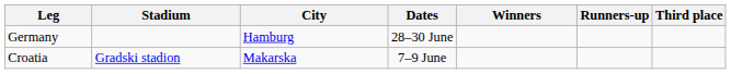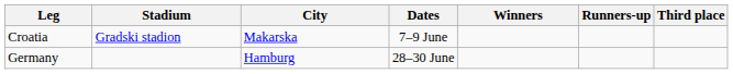rows swapped: Croatia <-> Germany
